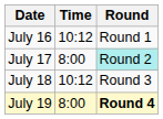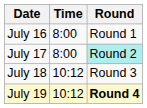July 16 | Time: 10:12 -> 8:00
July 19 | Time: 8:00 -> 10:12
